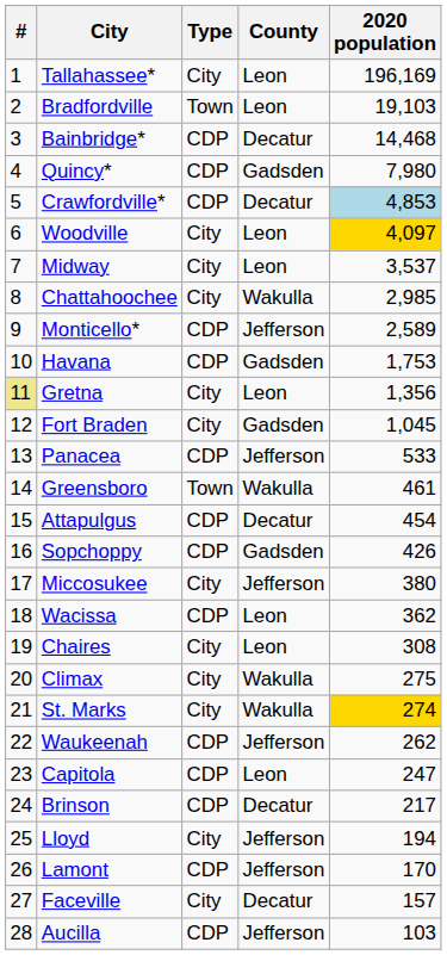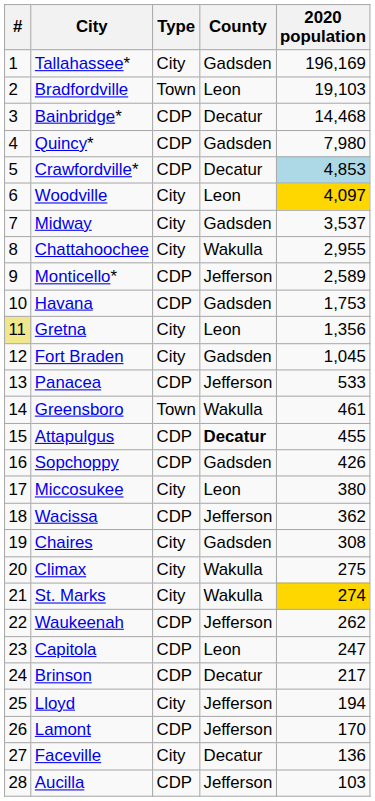Tallahassee* | County: Leon -> Gadsden
Midway | County: Leon -> Gadsden
Chattahoochee | 2020 population: 2,985 -> 2,955
Attapulgus | County: normal -> bold
Attapulgus | 2020 population: 454 -> 455
Miccosukee | County: Jefferson -> Leon
Wacissa | County: Leon -> Jefferson
Chaires | County: Leon -> Gadsden
Faceville | 2020 population: 157 -> 136
